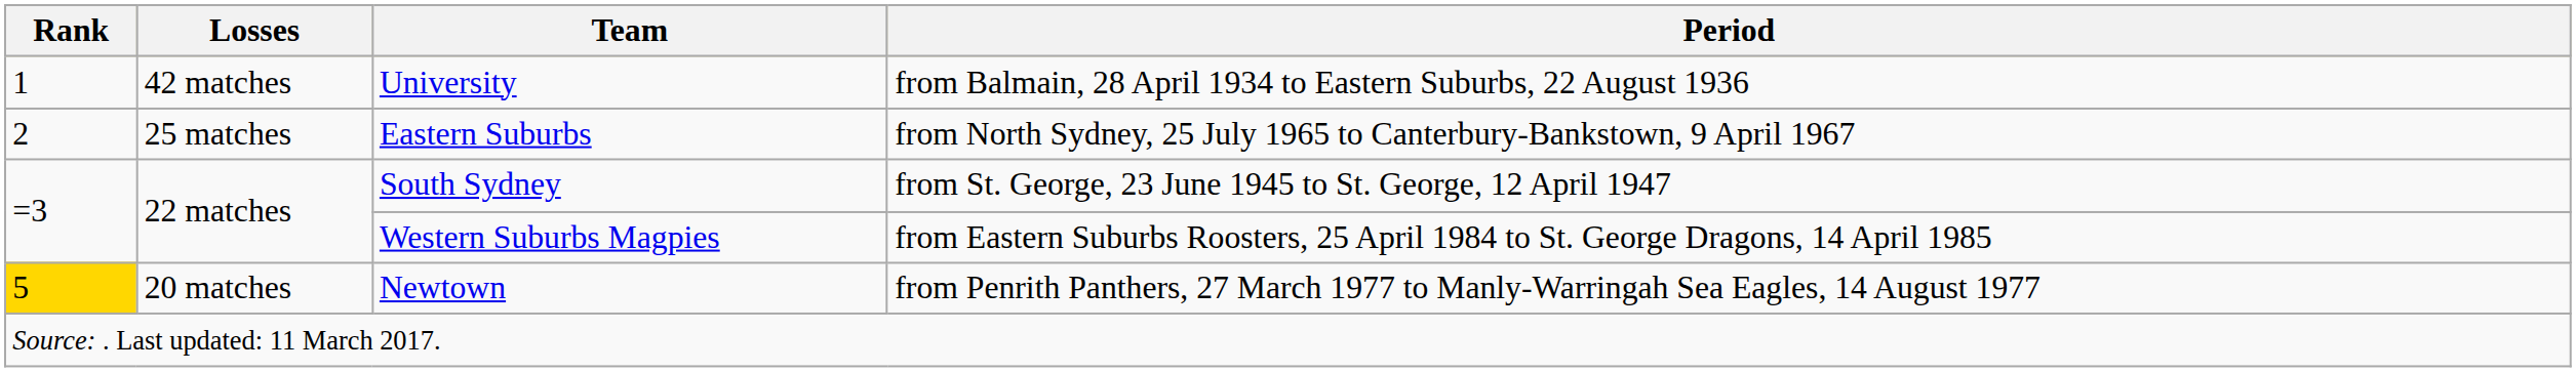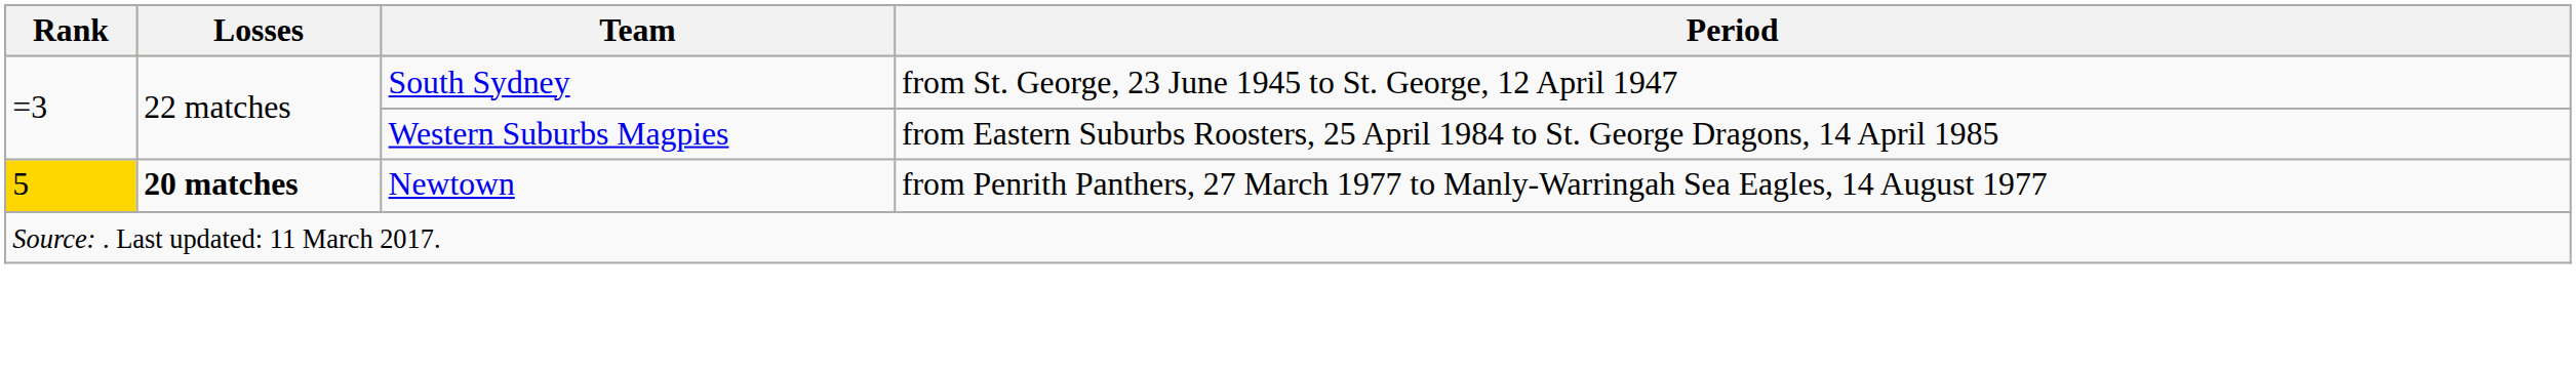- row: 1 | 42 matches | University | from Balmain, 28 April 1934 to Eastern Suburbs, 22 August 1936
- row: 2 | 25 matches | Eastern Suburbs | from North Sydney, 25 July 1965 to Canterbury-Bankstown, 9 April 1967
Newtown | Losses: normal -> bold
